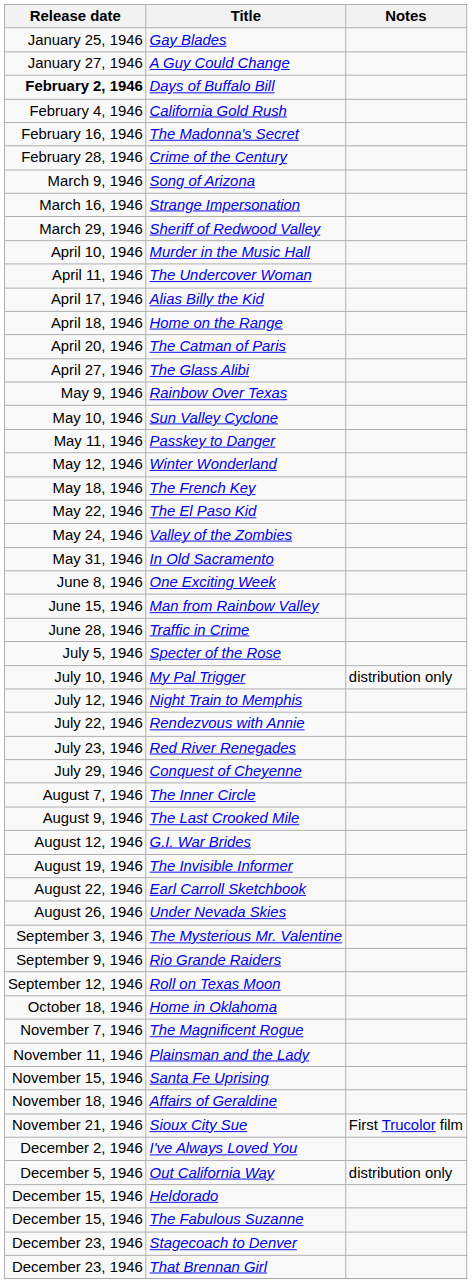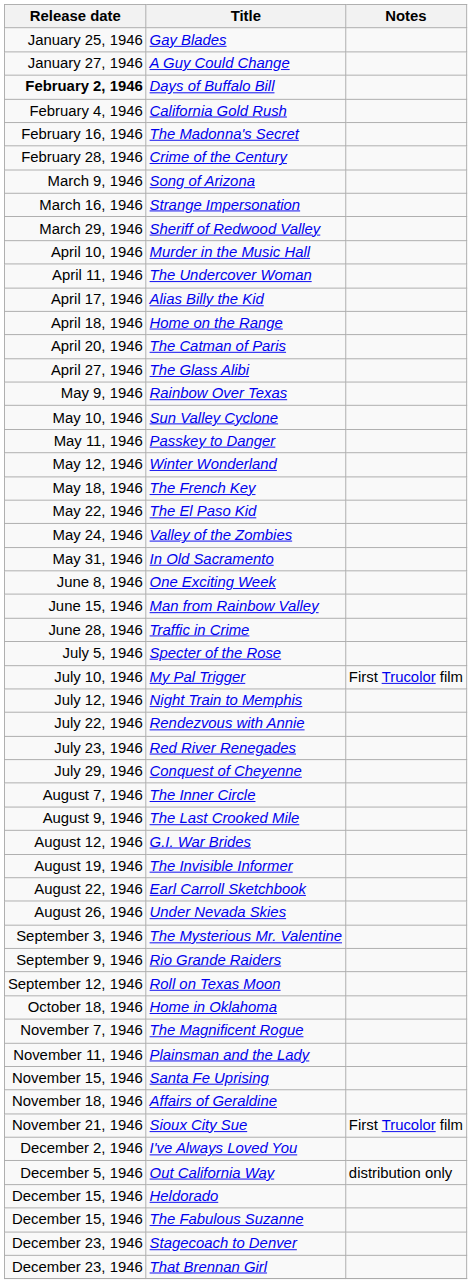My Pal Trigger | Notes: distribution only -> First Trucolor film
